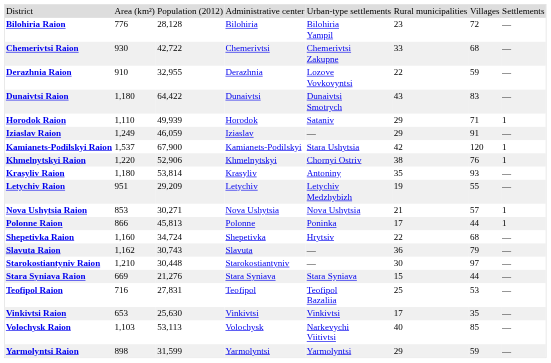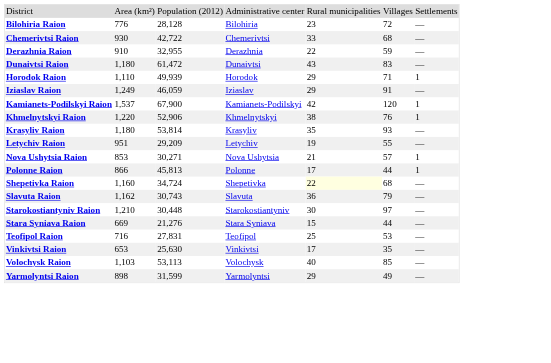- column: Urban-type settlements | Bilohiria Yampil | Chemerivtsi Zakupne | Lozove Vovkovyntsi | Dunaivtsi Smotrych | Sataniv | — | Stara Ushytsia | Chornyi Ostriv | Antoniny | Letychiv Medzhybizh | Nova Ushytsia | Poninka | Hrytsiv | — | — | Stara Syniava | Teofipol Bazaliia | Vinkivtsi | Narkevychi Viitivtsi | Yarmolyntsi
Dunaivtsi Raion | Population (2012): 64,422 -> 61,472
Shepetivka Raion | Rural municipalities: no background -> lightyellow background
Yarmolyntsi Raion | Villages: 59 -> 49
